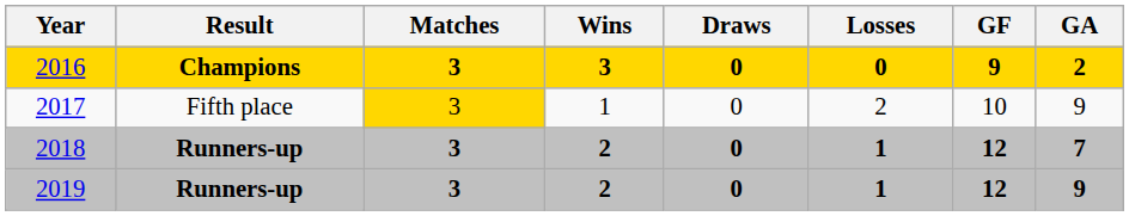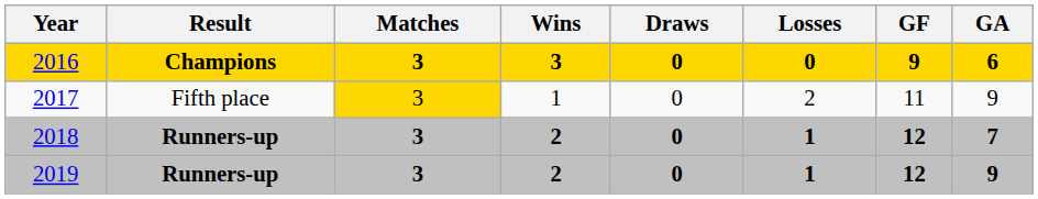2016 | GA: 2 -> 6
2017 | GF: 10 -> 11
